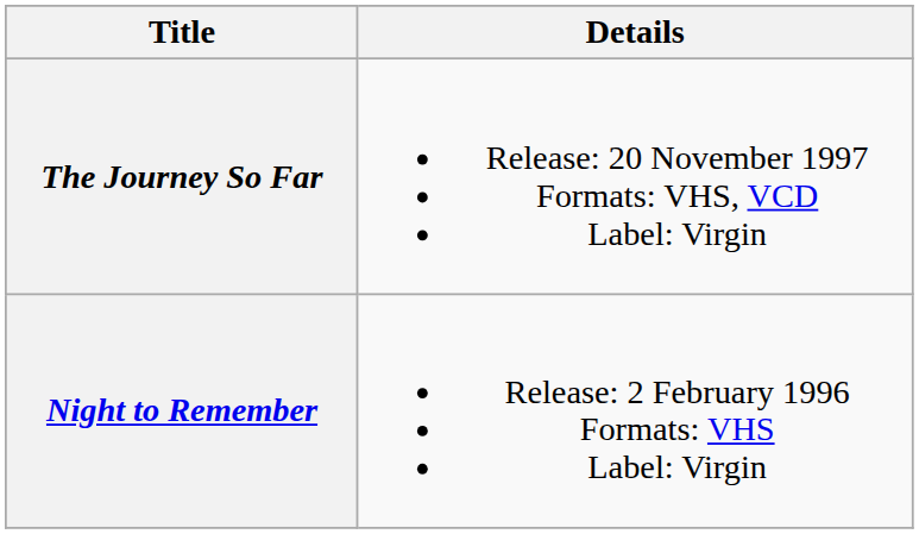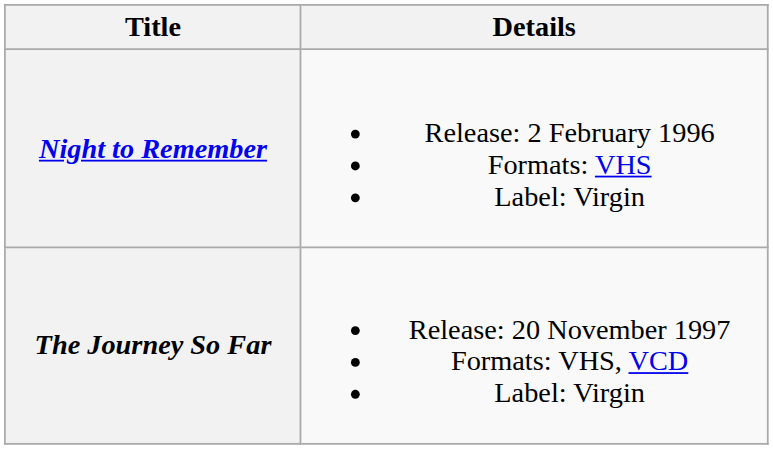rows swapped: Night to Remember <-> The Journey So Far
